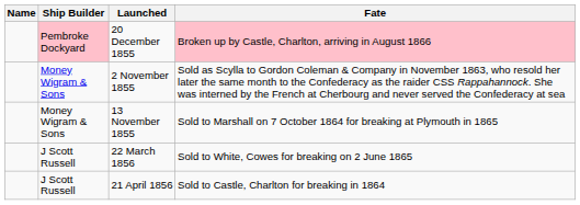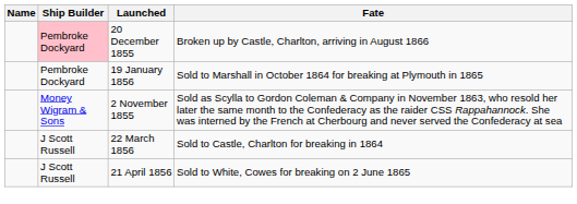20 December 1855 | Fate: pink background -> no background
+ row: Pembroke Dockyard | 19 January 1856 | Sold to Marshall in October 1864 for breaking at Plymouth in 1865
- row: Money Wigram & Sons | 13 November 1855 | Sold to Marshall on 7 October 1864 for breaking at Plymouth in 1865
22 March 1856 | Fate: Sold to White, Cowes for breaking on 2 June 1865 -> Sold to Castle, Charlton for breaking in 1864
21 April 1856 | Fate: Sold to Castle, Charlton for breaking in 1864 -> Sold to White, Cowes for breaking on 2 June 1865
